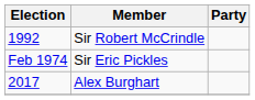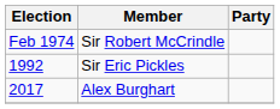Sir Robert McCrindle | Election: 1992 -> Feb 1974
Sir Eric Pickles | Election: Feb 1974 -> 1992
